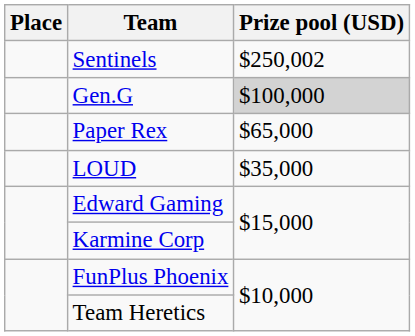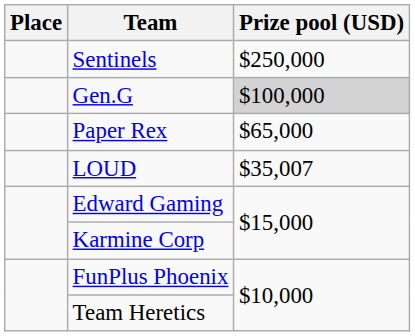Sentinels | Prize pool (USD): $250,002 -> $250,000
LOUD | Prize pool (USD): $35,000 -> $35,007
